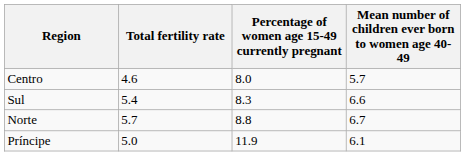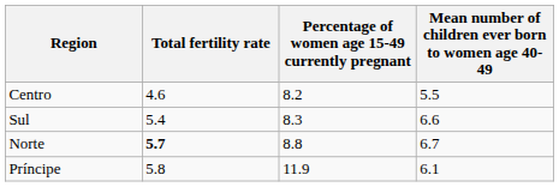Centro | Percentage of women age 15-49 currently pregnant: 8.0 -> 8.2
Centro | Mean number of children ever born to women age 40-49: 5.7 -> 5.5
Norte | Total fertility rate: normal -> bold
Príncipe | Total fertility rate: 5.0 -> 5.8
